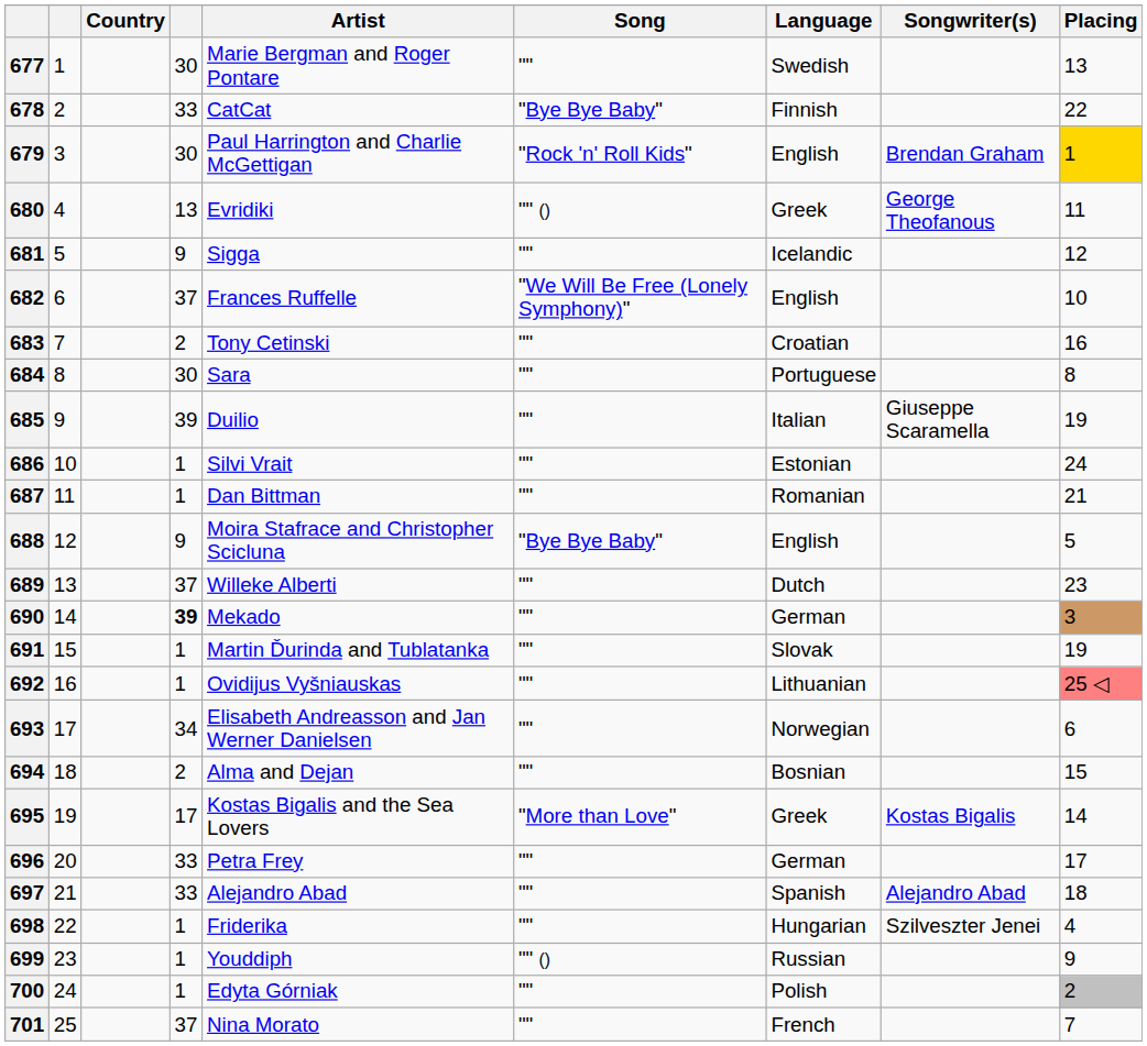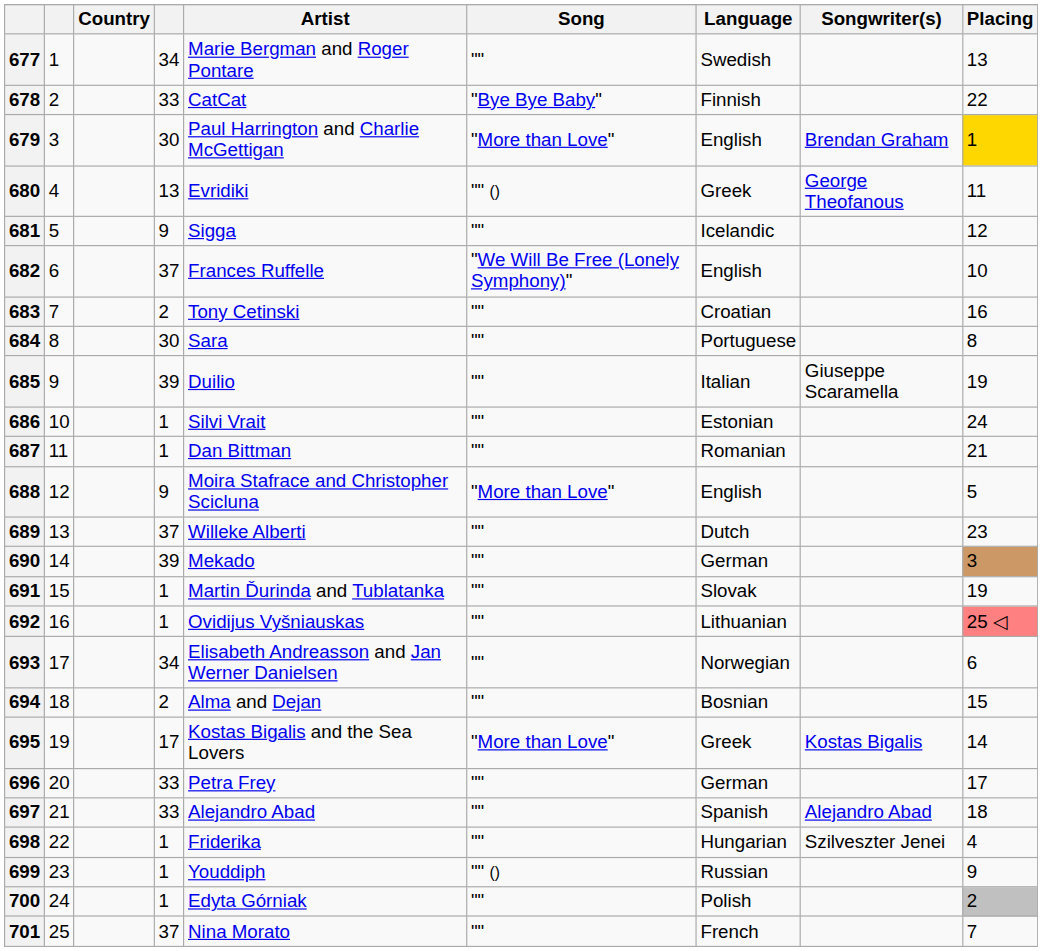677 | column 4: 30 -> 34
679 | Song: "Rock 'n' Roll Kids" -> "More than Love"
688 | Song: "Bye Bye Baby" -> "More than Love"
690 | column 4: bold -> normal
